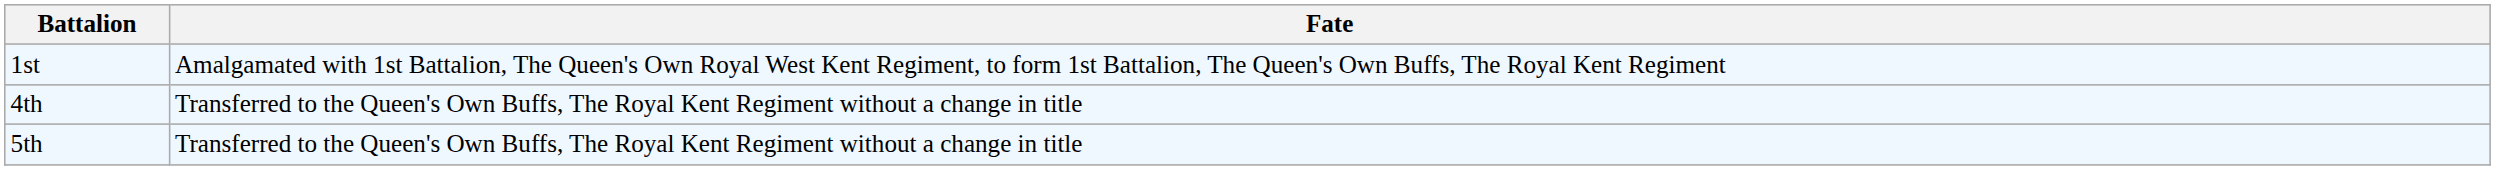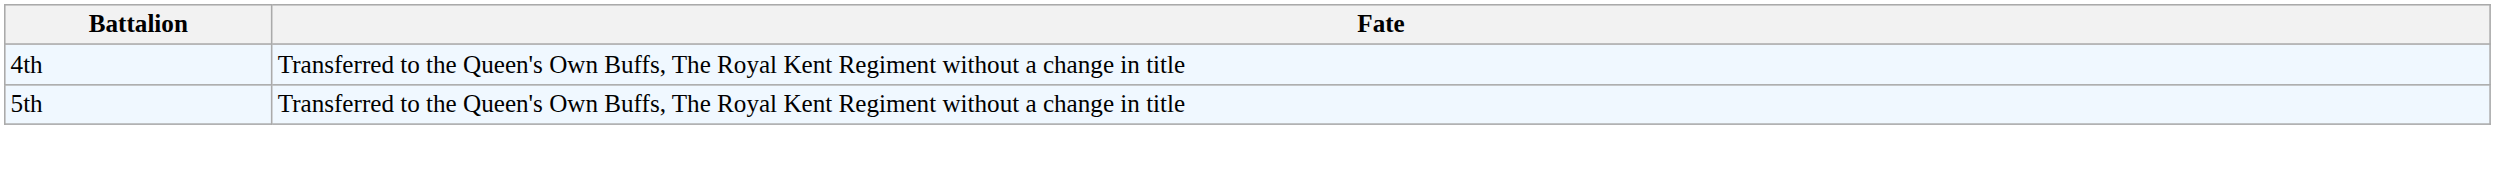- row: 1st | Amalgamated with 1st Battalion, The Queen's Own Royal West Kent Regiment, to form 1st Battalion, The Queen's Own Buffs, The Royal Kent Regiment
